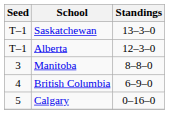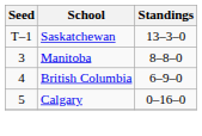- row: T–1 | Alberta | 12–3–0
